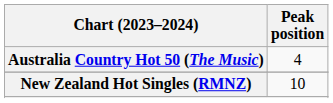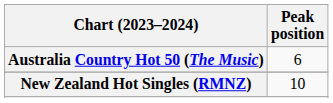Australia Country Hot 50 (The Music) | Peak position: 4 -> 6
